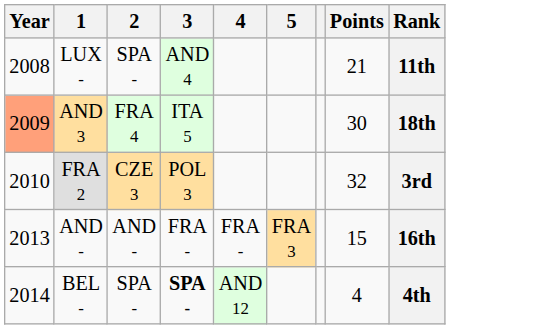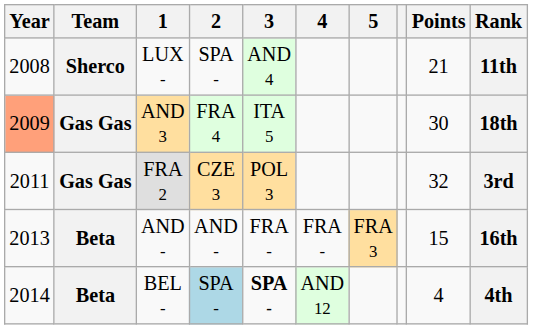+ column: Team | Sherco | Gas Gas | Gas Gas | Beta | Beta
FRA 2 | Year: 2010 -> 2011
BEL - | 2: no background -> lightblue background
